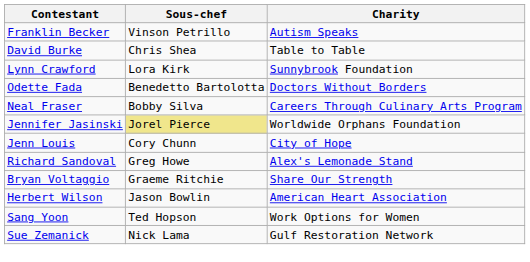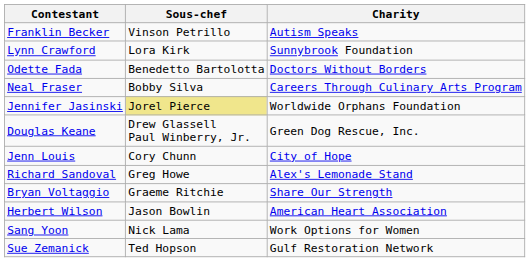- row: David Burke | Chris Shea | Table to Table
+ row: Douglas Keane | Drew Glassell Paul Winberry, Jr. | Green Dog Rescue, Inc.
Sang Yoon | Sous-chef: Ted Hopson -> Nick Lama
Sue Zemanick | Sous-chef: Nick Lama -> Ted Hopson
